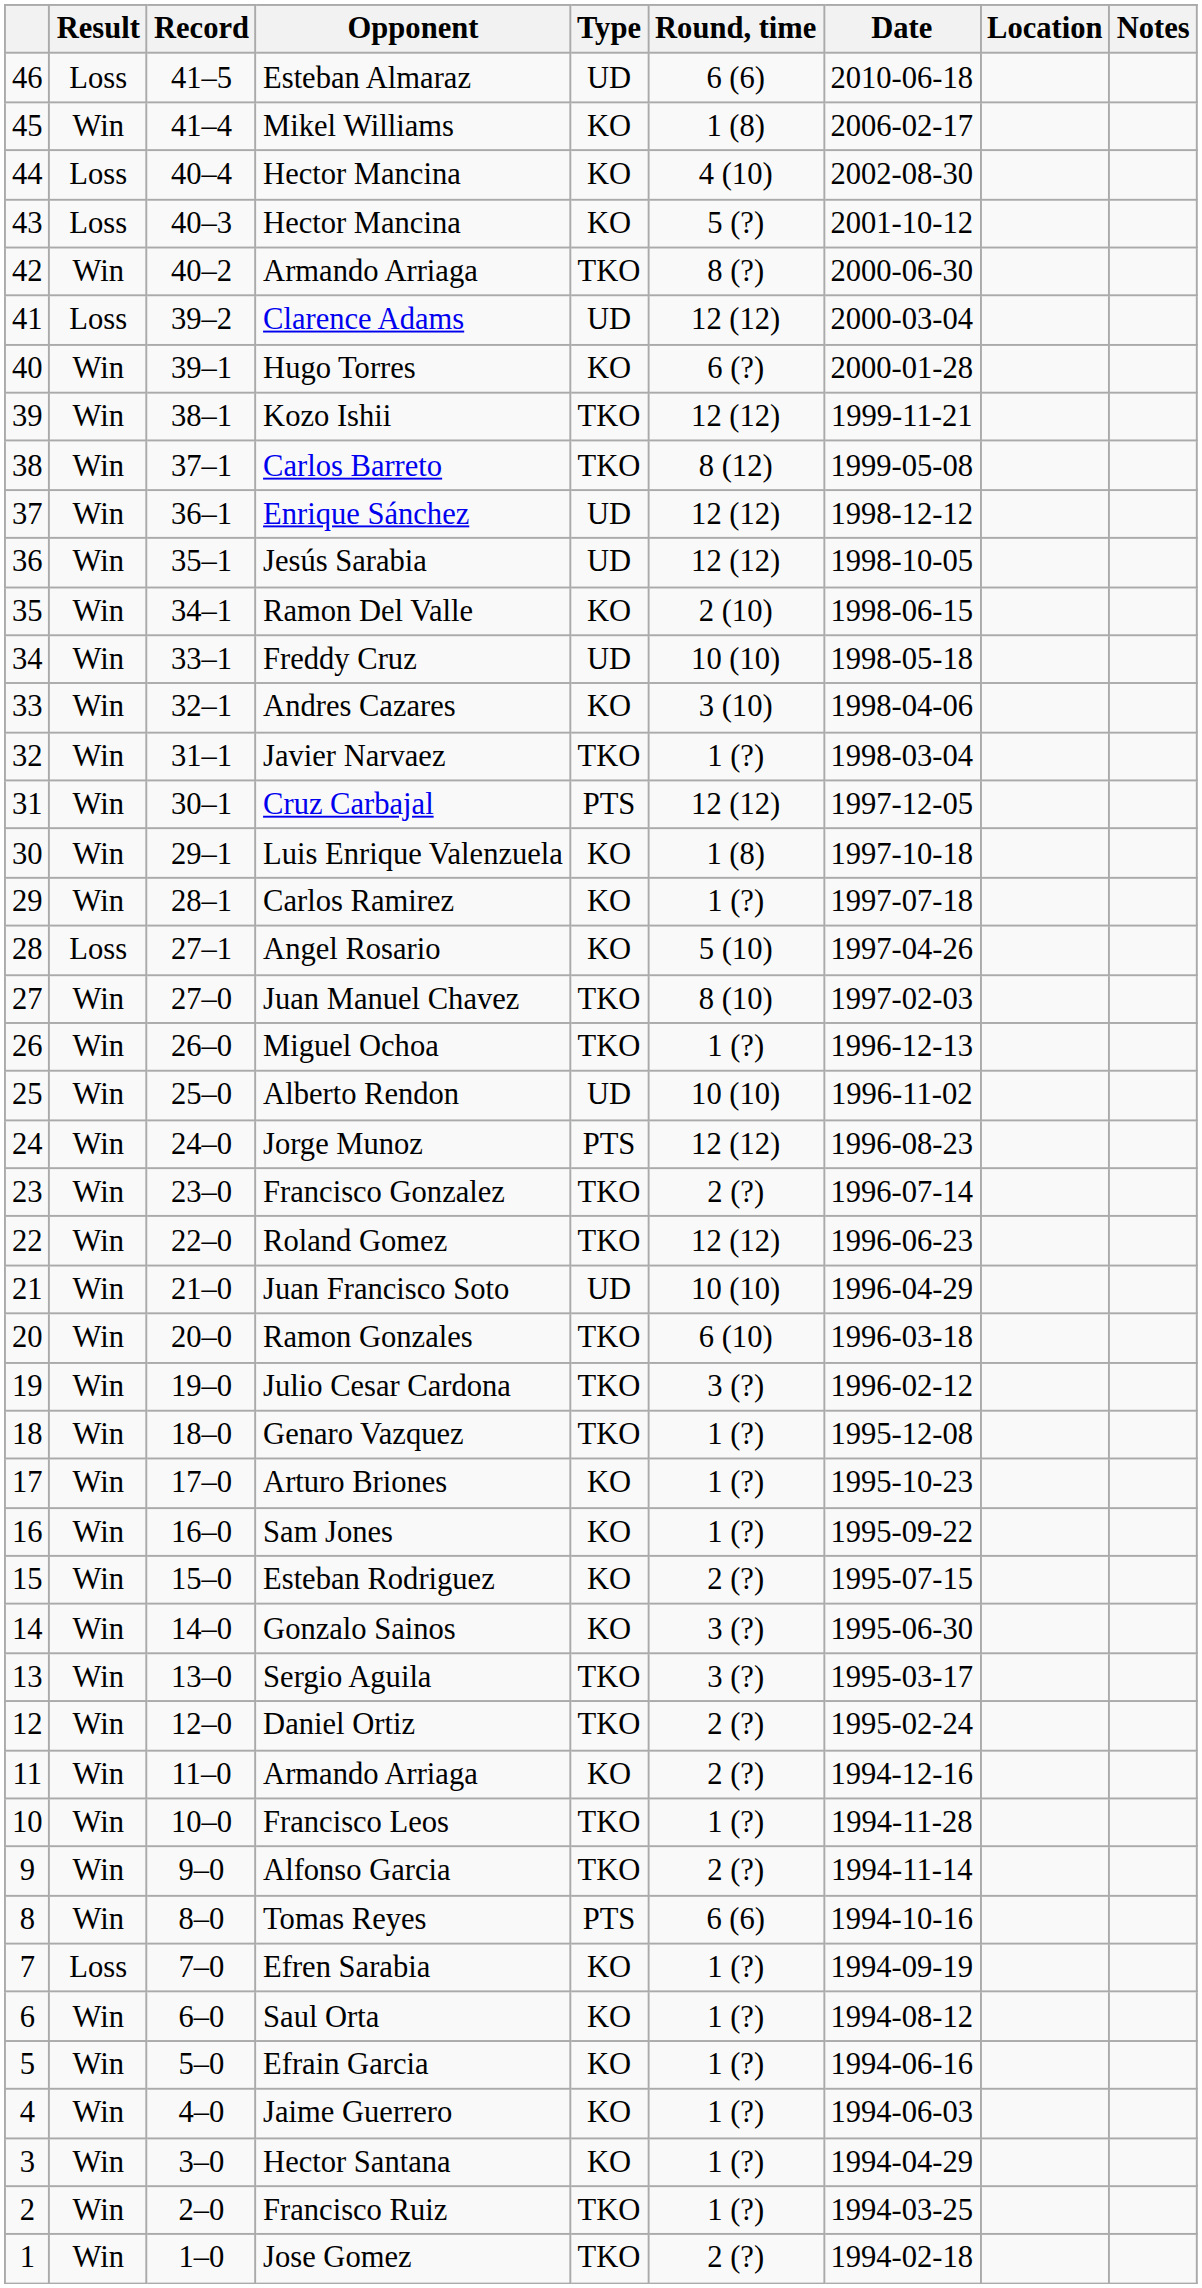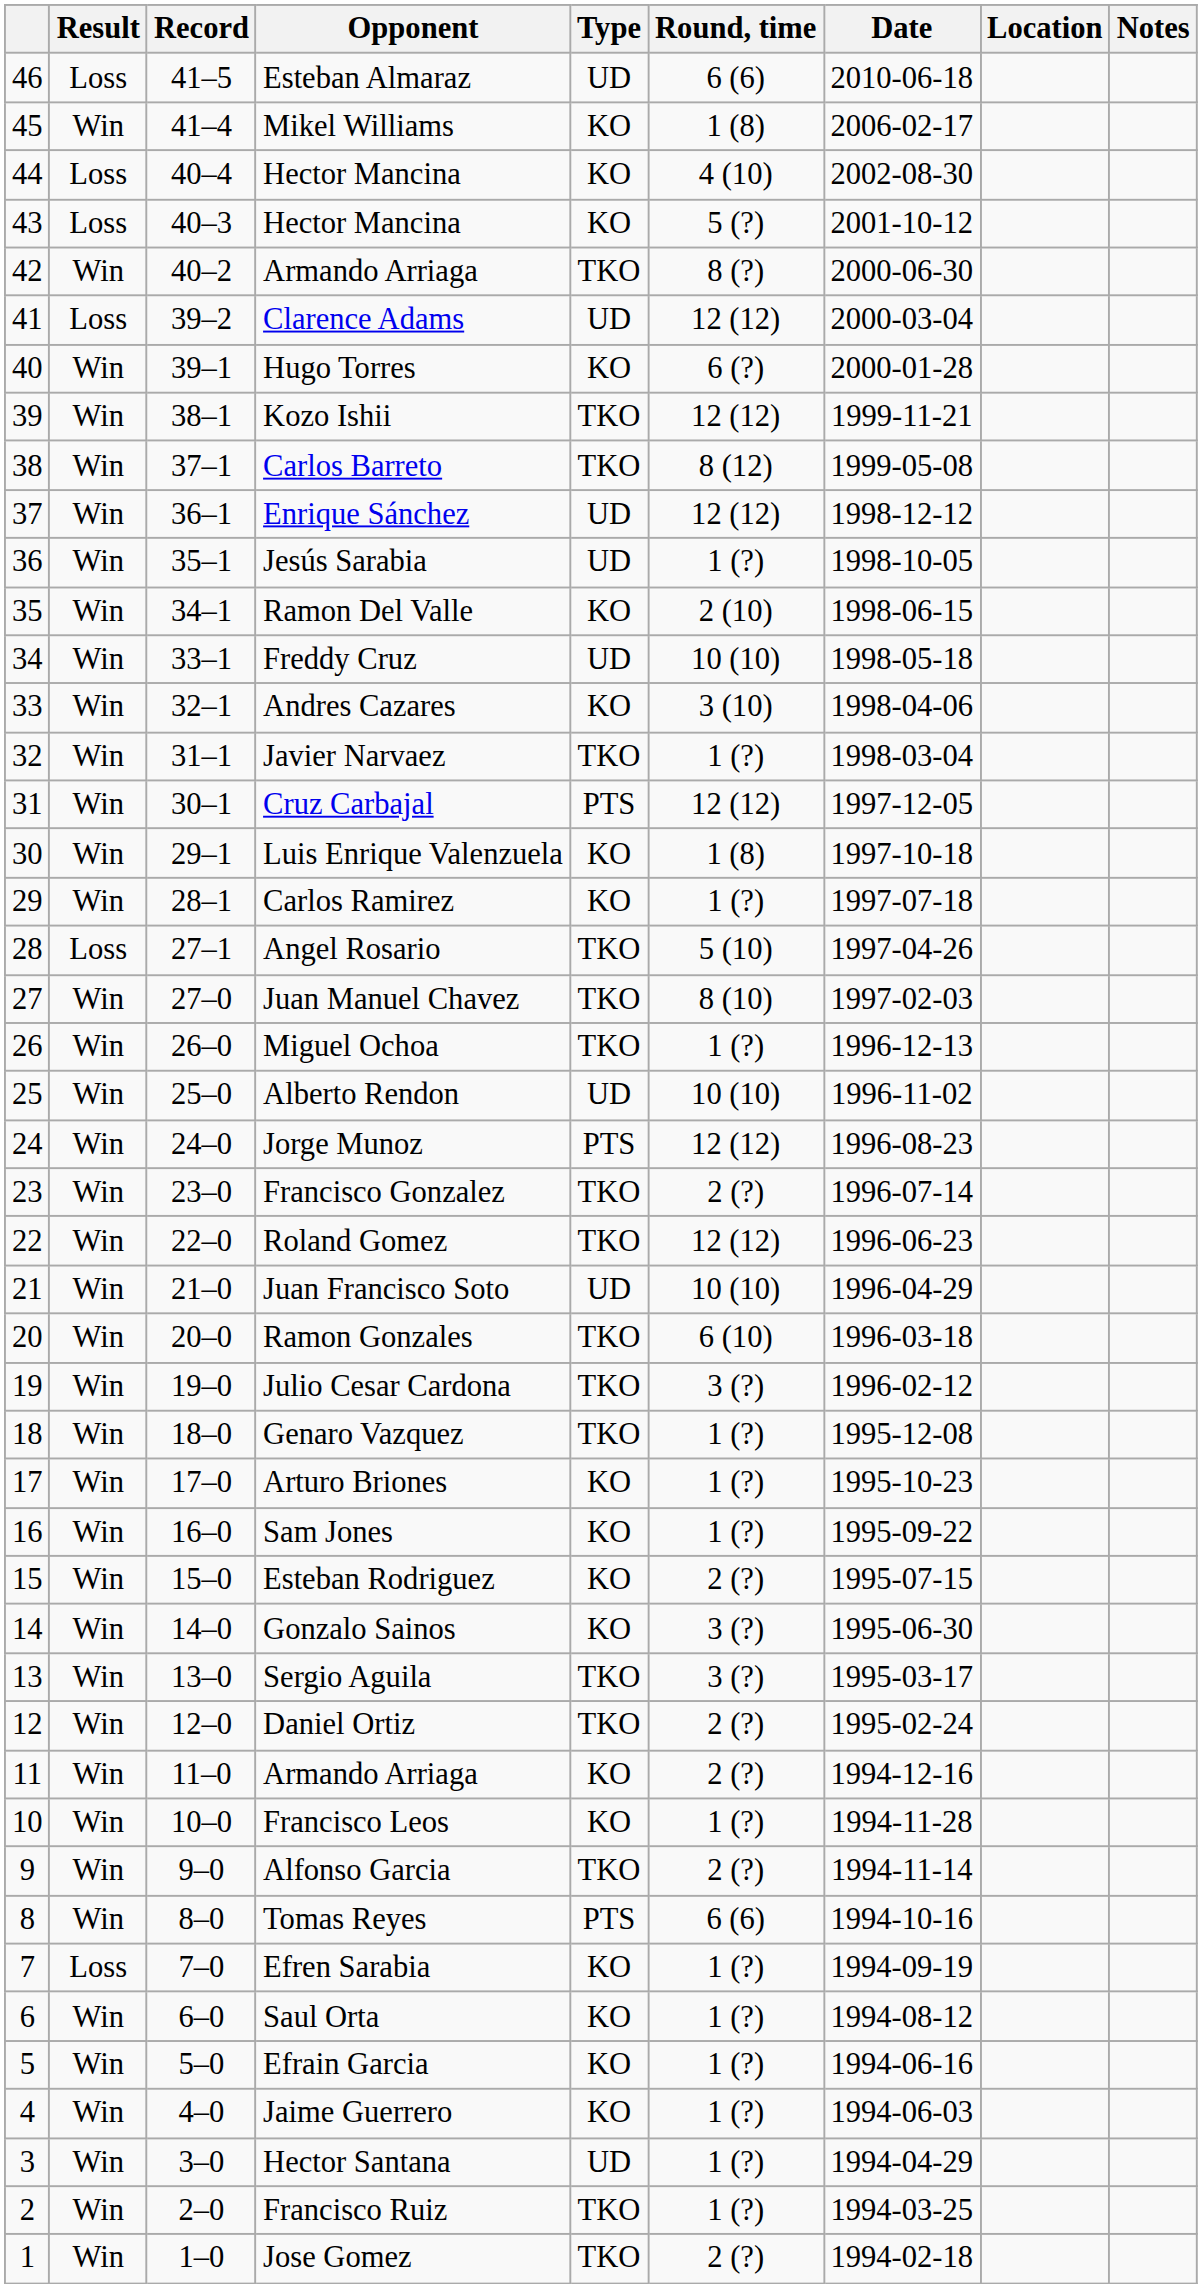Jesús Sarabia | Round, time: 12 (12) -> 1 (?)
Angel Rosario | Type: KO -> TKO
Francisco Leos | Type: TKO -> KO
Hector Santana | Type: KO -> UD
